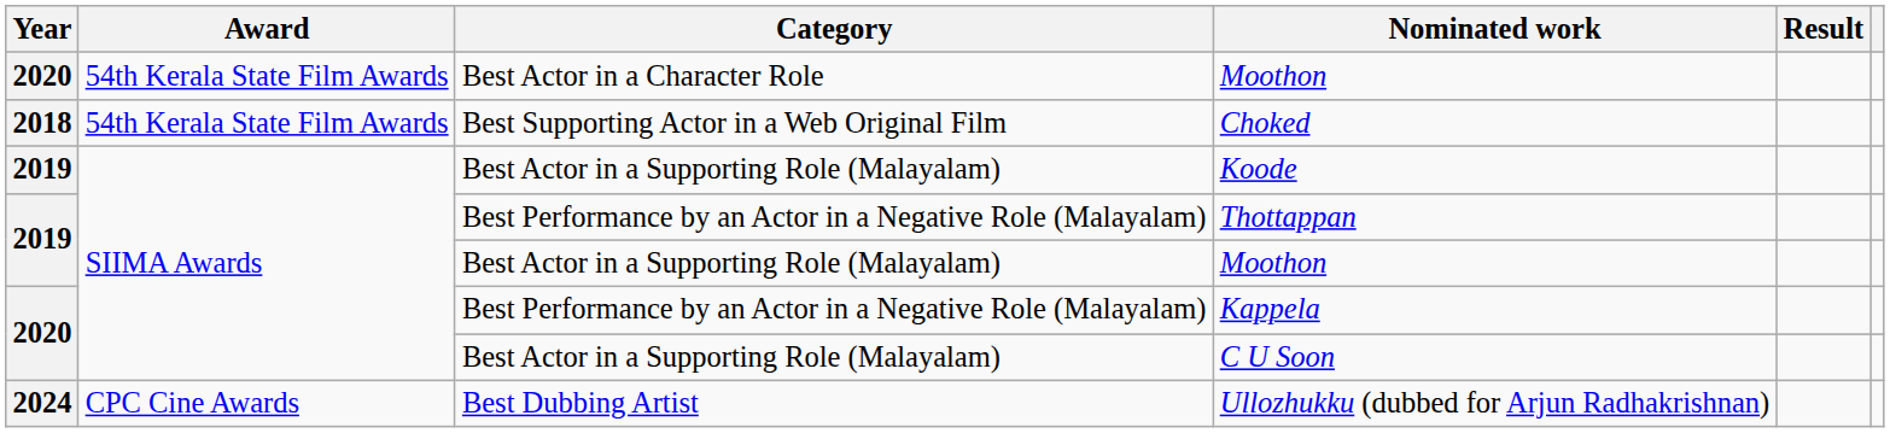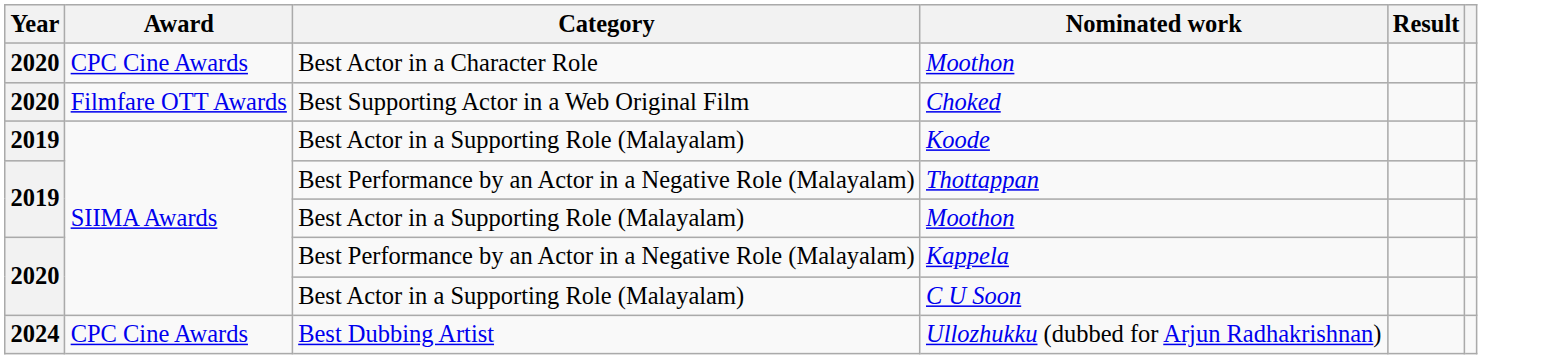Best Actor in a Character Role / Moothon | Award: 54th Kerala State Film Awards -> CPC Cine Awards
Choked | Year: 2018 -> 2020
Choked | Award: 54th Kerala State Film Awards -> Filmfare OTT Awards
